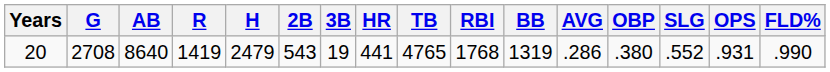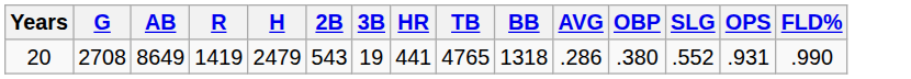- column: RBI | 1768
20 | AB: 8640 -> 8649
20 | BB: 1319 -> 1318
